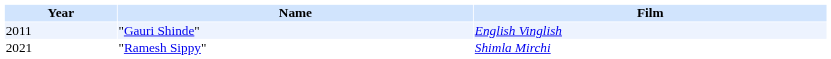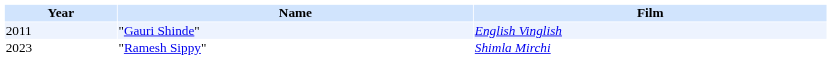"Ramesh Sippy" | Year: 2021 -> 2023
